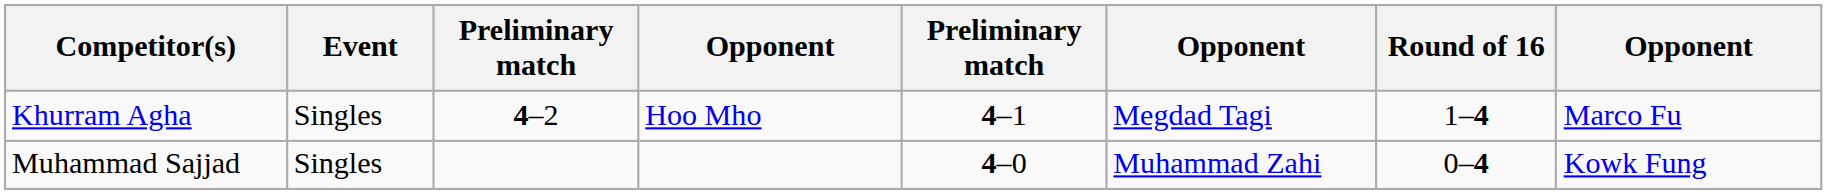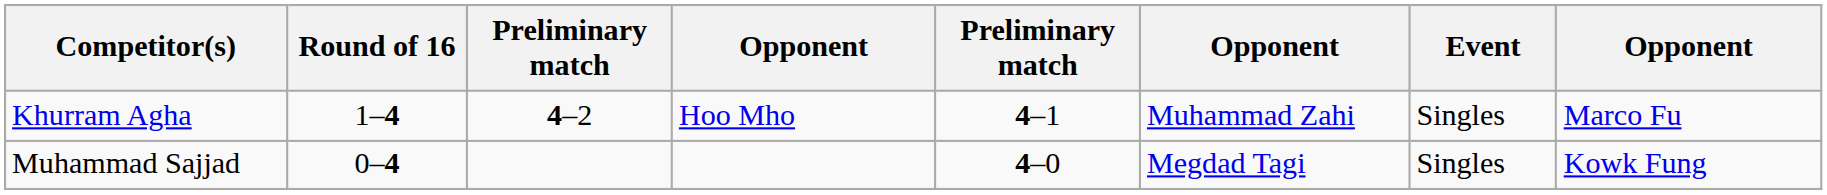columns swapped: Event <-> Round of 16
Khurram Agha | column 6: Megdad Tagi -> Muhammad Zahi
Muhammad Sajjad | column 6: Muhammad Zahi -> Megdad Tagi
